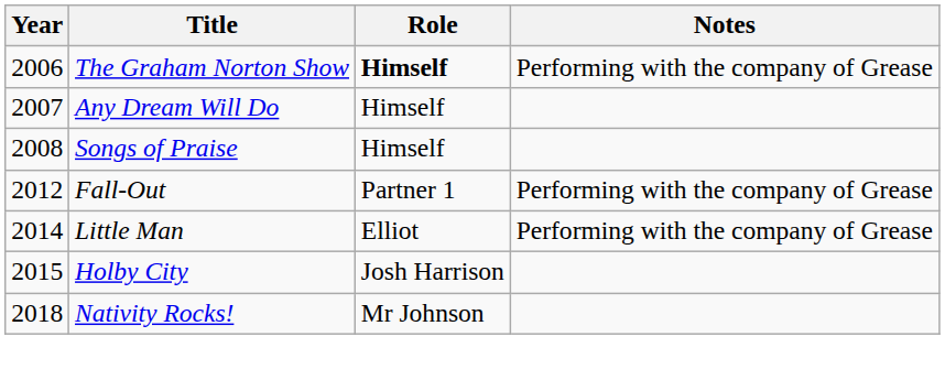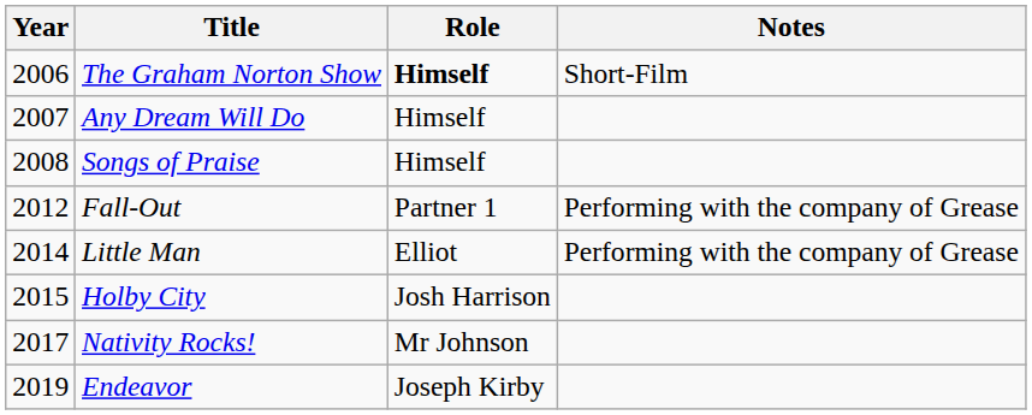The Graham Norton Show | Notes: Performing with the company of Grease -> Short-Film
Nativity Rocks! | Year: 2018 -> 2017
+ row: 2019 | Endeavor | Joseph Kirby
